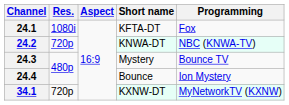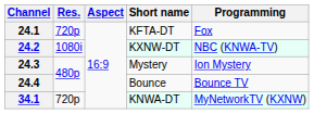24.1 | Res.: 1080i -> 720p
24.2 | Res.: 720p -> 1080i
24.2 | Short name: KNWA-DT -> KXNW-DT
24.3 | Programming: Bounce TV -> Ion Mystery
24.4 | Programming: Ion Mystery -> Bounce TV
34.1 | Short name: KXNW-DT -> KNWA-DT
